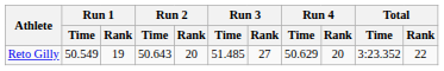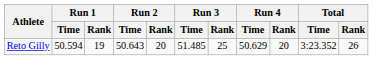Reto Gilly | Run 1 / Time: 50.549 -> 50.594
Reto Gilly | Run 3 / Rank: 27 -> 25
Reto Gilly | Total / Rank: 22 -> 26
